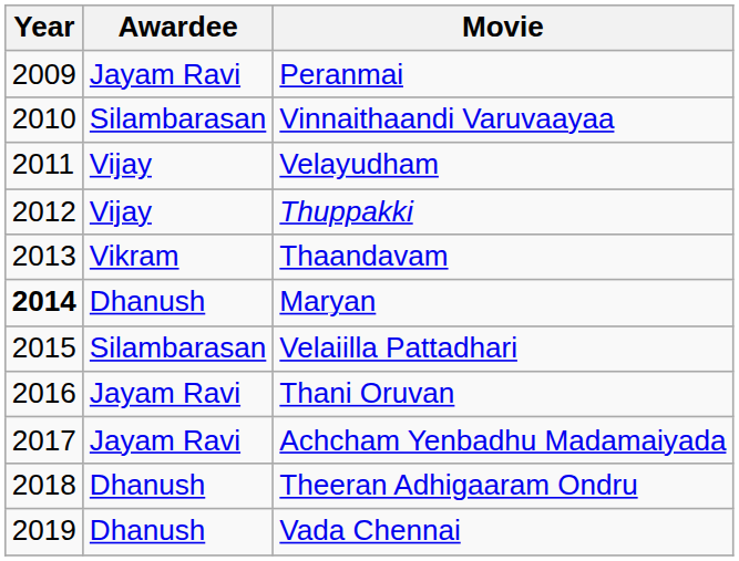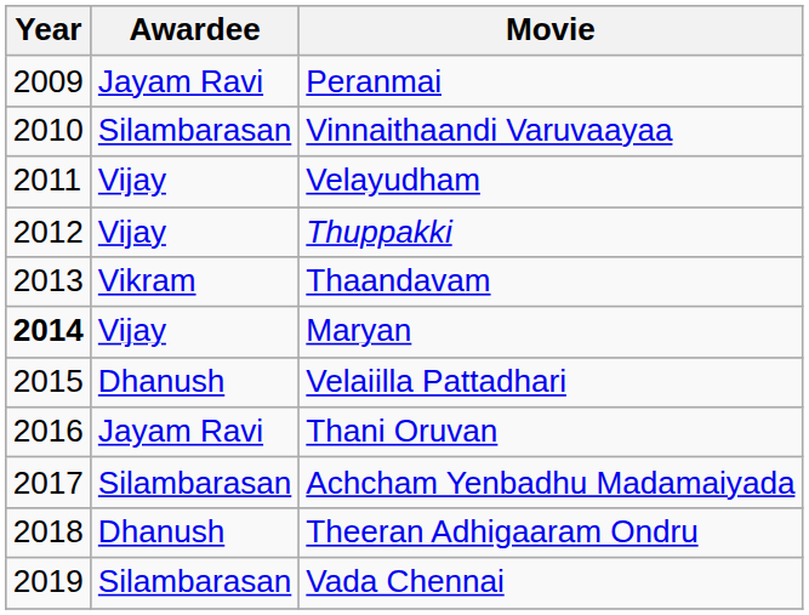Maryan | Awardee: Dhanush -> Vijay
Velaiilla Pattadhari | Awardee: Silambarasan -> Dhanush
Achcham Yenbadhu Madamaiyada | Awardee: Jayam Ravi -> Silambarasan
Vada Chennai | Awardee: Dhanush -> Silambarasan
